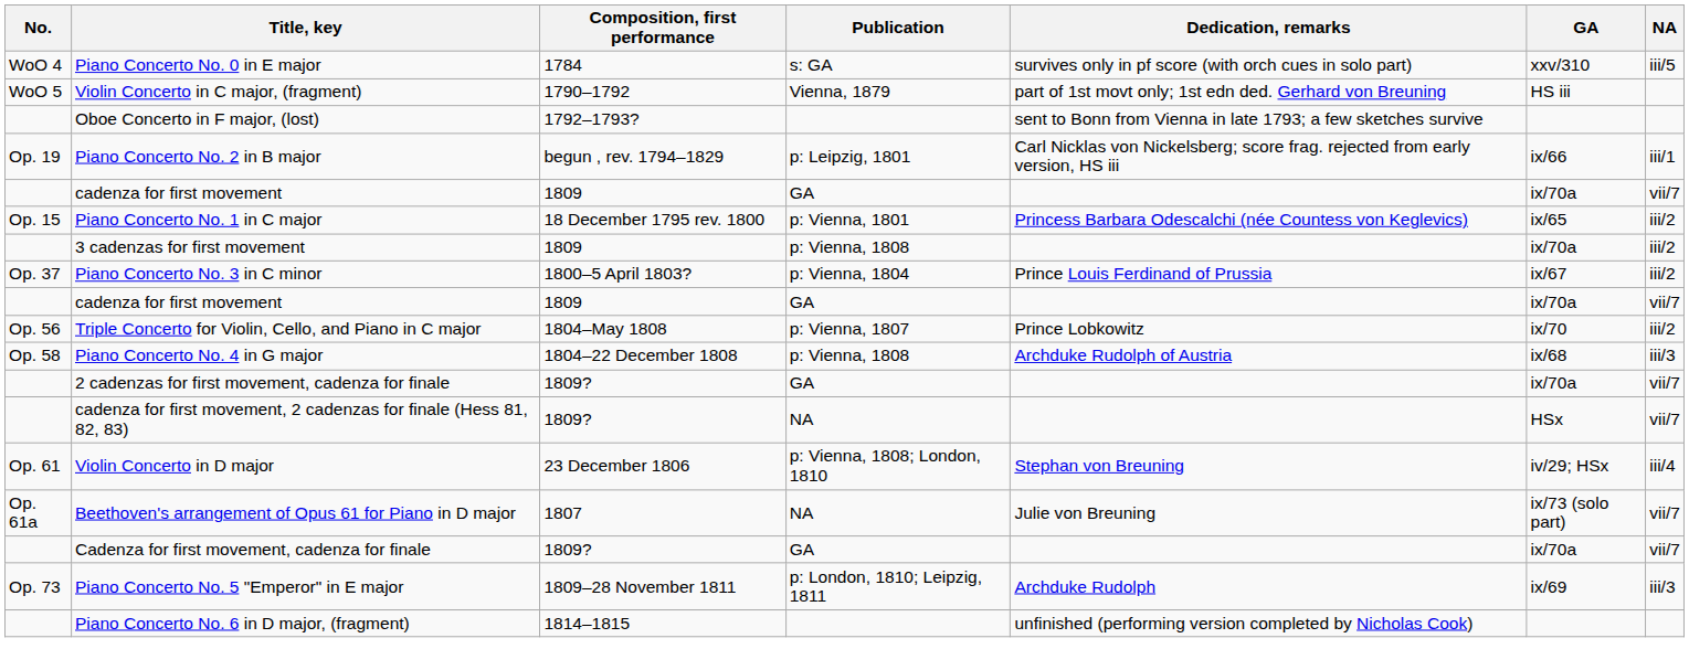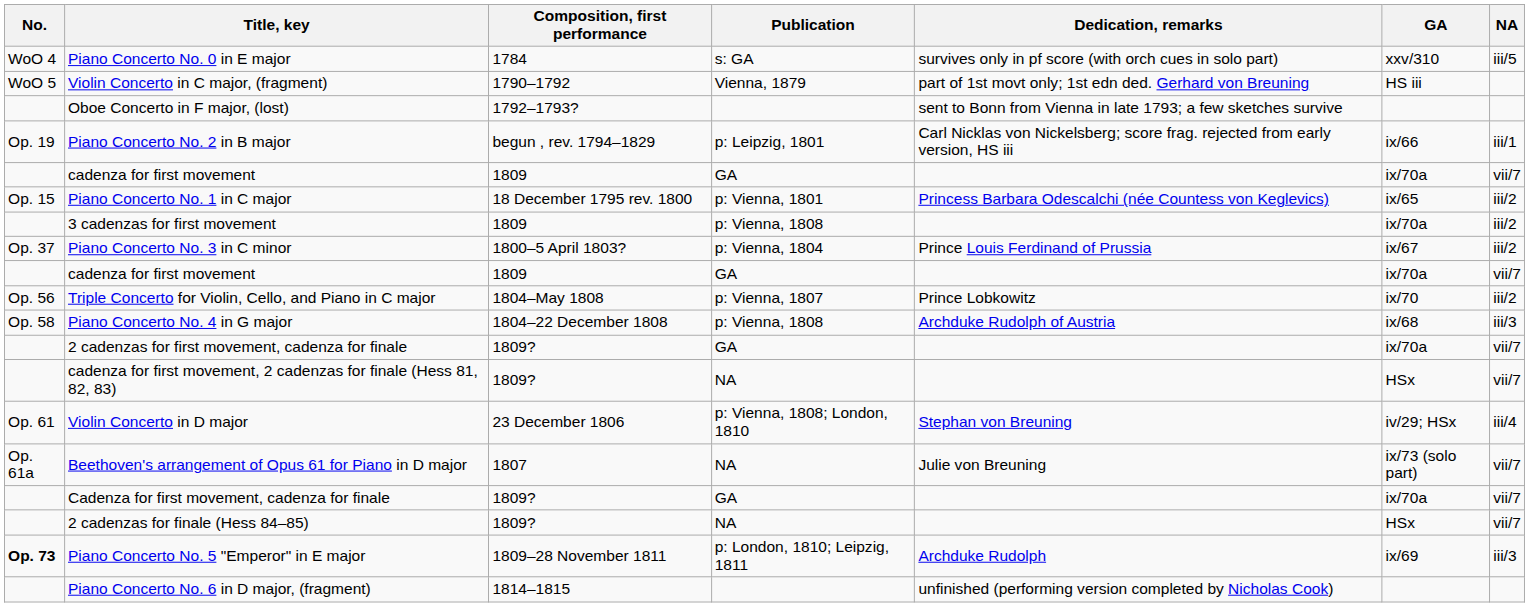+ row: 2 cadenzas for finale (Hess 84–85) | 1809? | NA | HSx | vii/7
Piano Concerto No. 5 "Emperor" in E major | No.: normal -> bold
